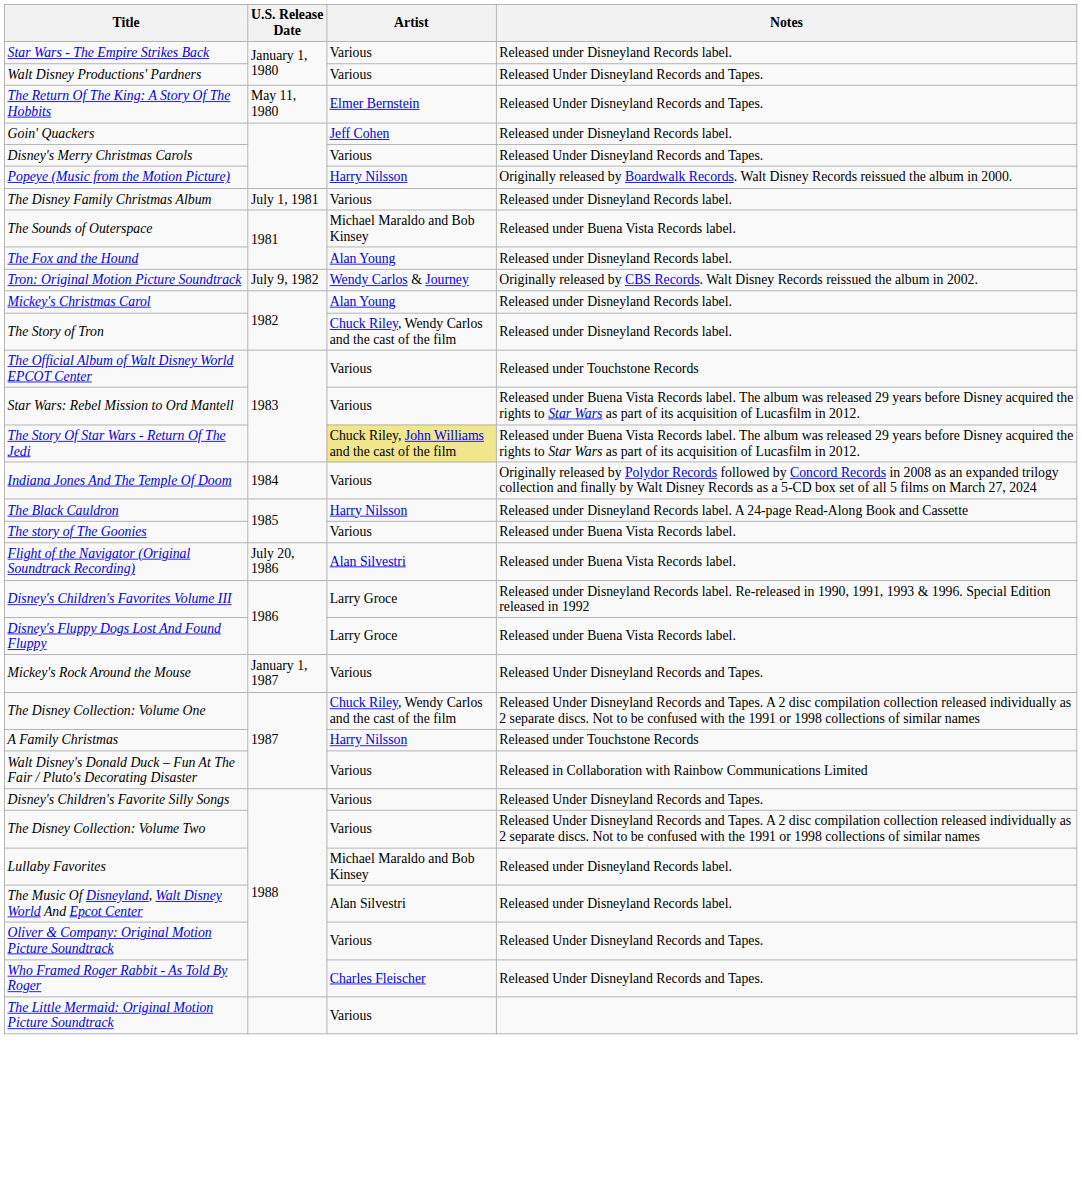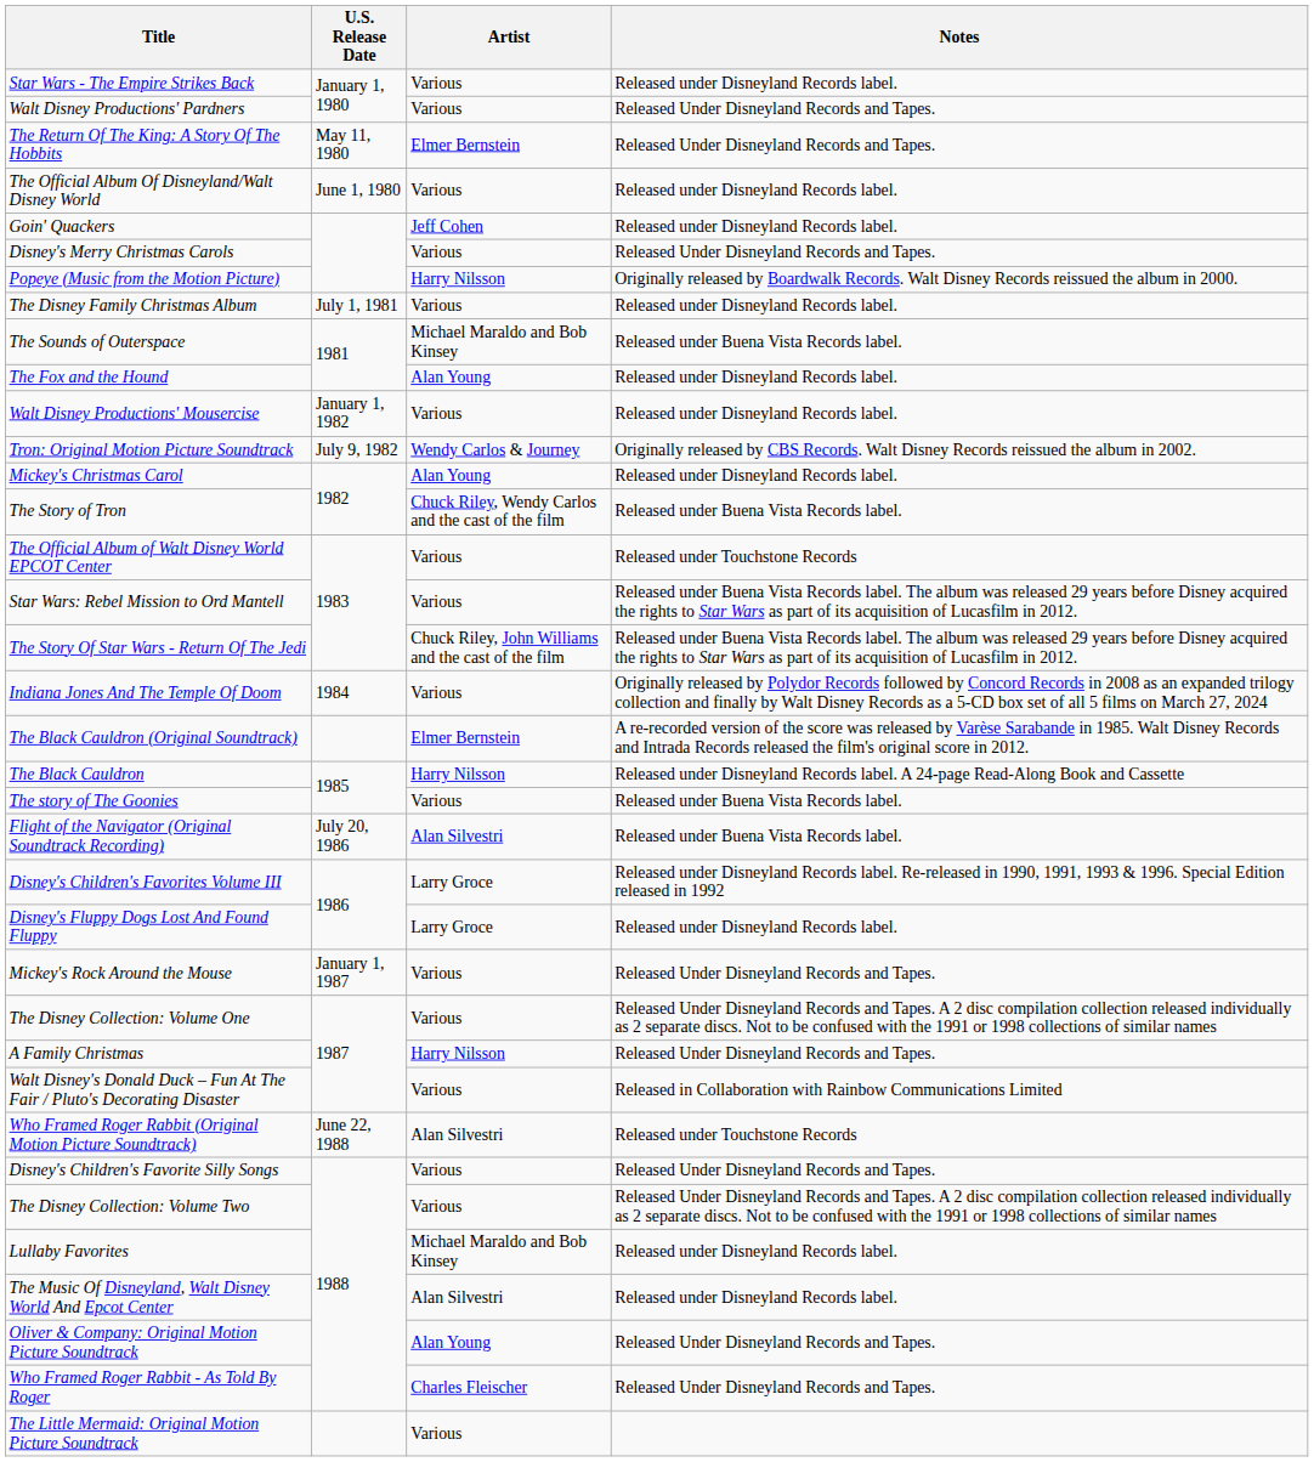+ row: The Official Album Of Disneyland/Walt Disney World | June 1, 1980 | Various | Released under Disneyland Records label.
+ row: Walt Disney Productions' Mousercise | January 1, 1982 | Various | Released under Disneyland Records label.
The Story of Tron | Notes: Released under Disneyland Records label. -> Released under Buena Vista Records label.
The Story Of Star Wars - Return Of The Jedi | Artist: khaki background -> no background
+ row: The Black Cauldron (Original Soundtrack) | Elmer Bernstein | A re-recorded version of the score was released by Varèse Sarabande in 1985. Walt Disney Records and Intrada Records released the film's original score in 2012.
Disney's Fluppy Dogs Lost And Found Fluppy | Notes: Released under Buena Vista Records label. -> Released under Disneyland Records label.
The Disney Collection: Volume One | Artist: Chuck Riley, Wendy Carlos and the cast of the film -> Various
A Family Christmas | Notes: Released under Touchstone Records -> Released Under Disneyland Records and Tapes.
+ row: Who Framed Roger Rabbit (Original Motion Picture Soundtrack) | June 22, 1988 | Alan Silvestri | Released under Touchstone Records
Oliver & Company: Original Motion Picture Soundtrack | Artist: Various -> Alan Young
